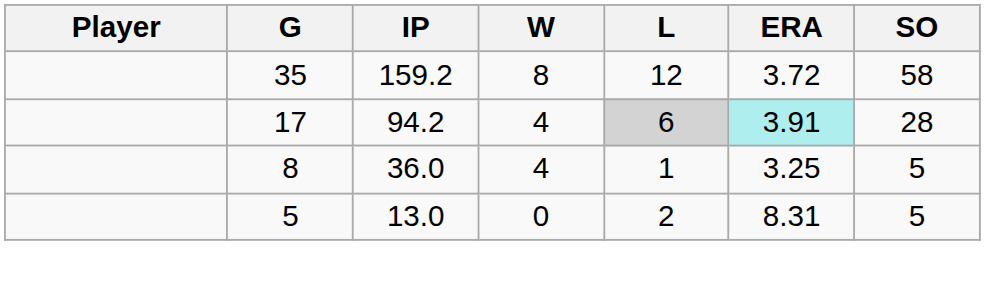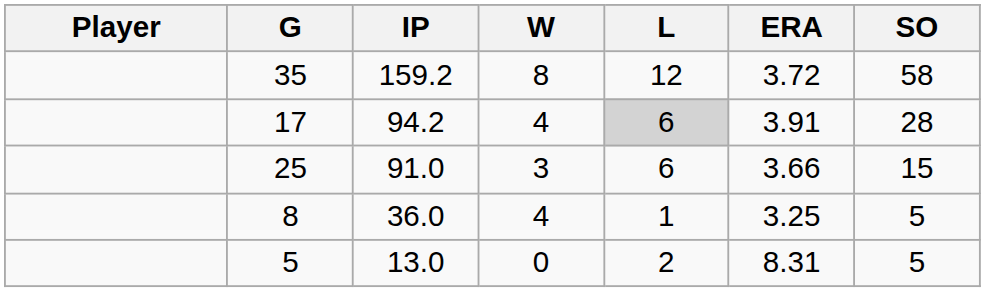17 | ERA: paleturquoise background -> no background
+ row: 25 | 91.0 | 3 | 6 | 3.66 | 15
